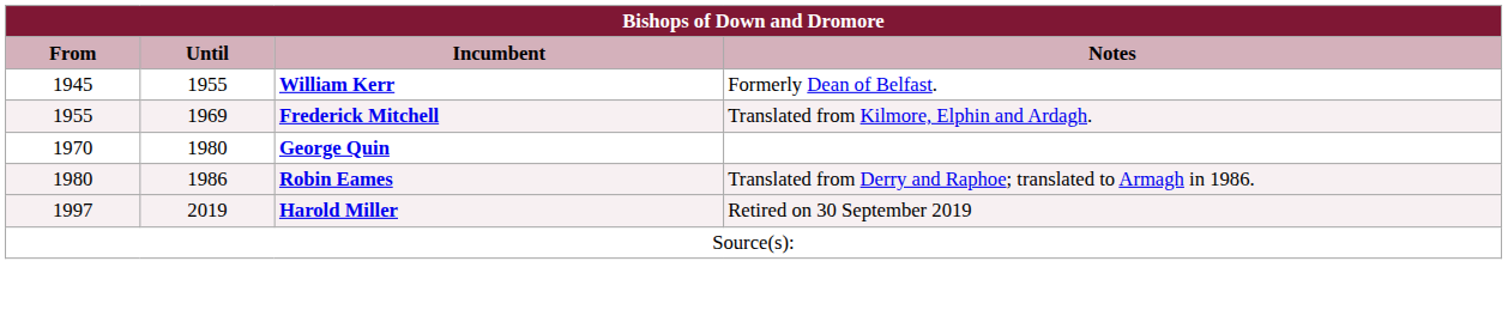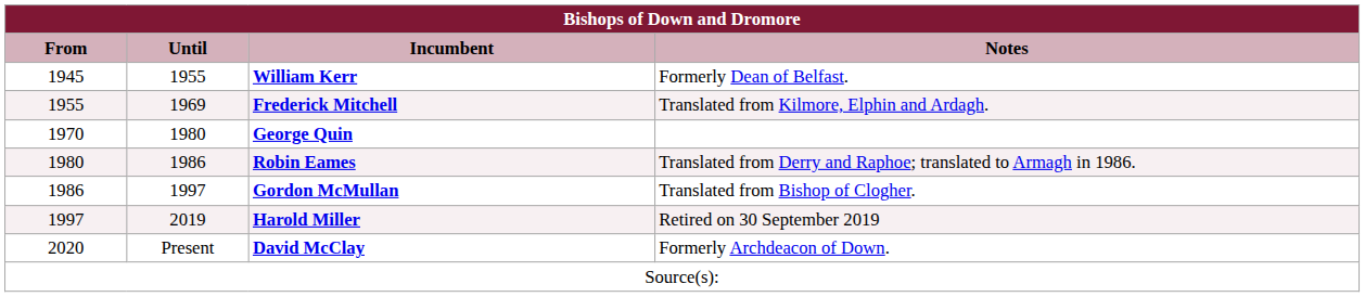+ row: 1986 | 1997 | Gordon McMullan | Translated from Bishop of Clogher.
+ row: 2020 | Present | David McClay | Formerly Archdeacon of Down.
